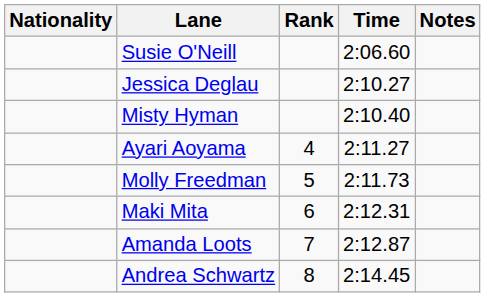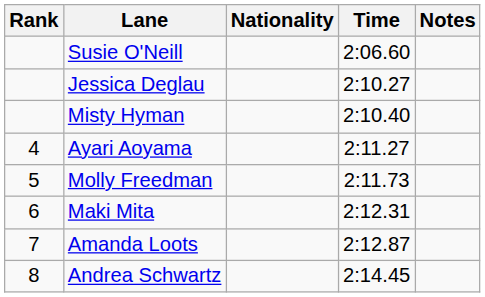columns swapped: Rank <-> Nationality
